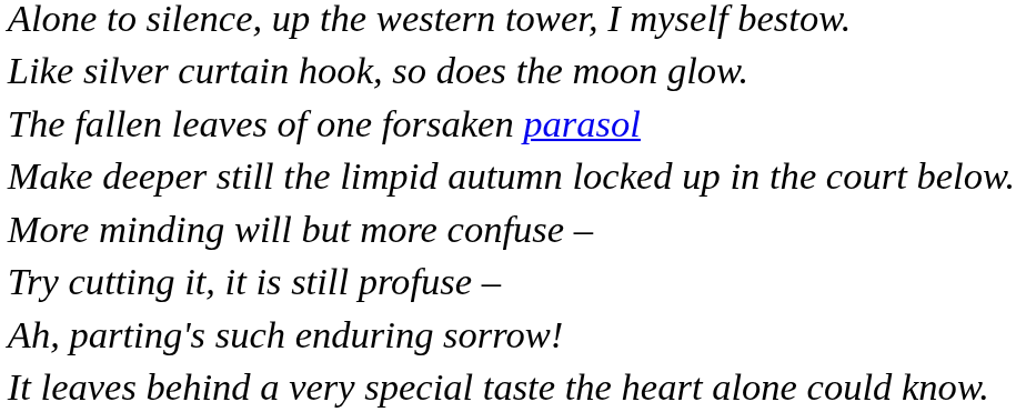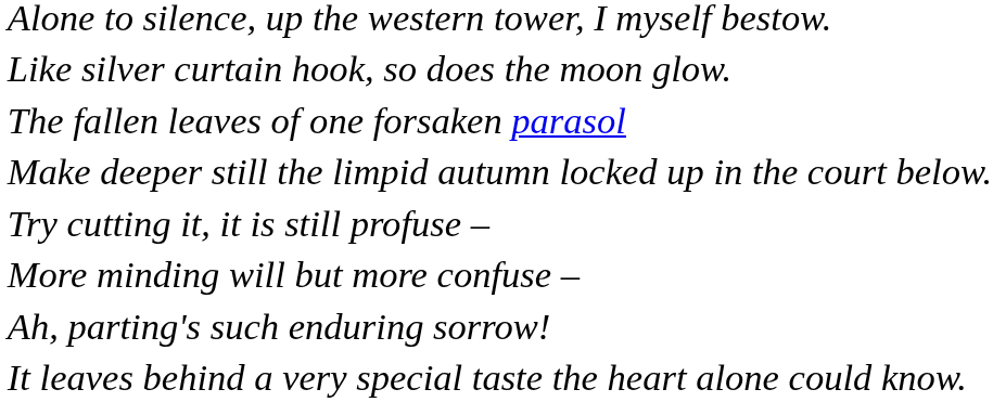rows swapped: Try cutting it, it is still profuse – <-> More minding will but more confuse –
